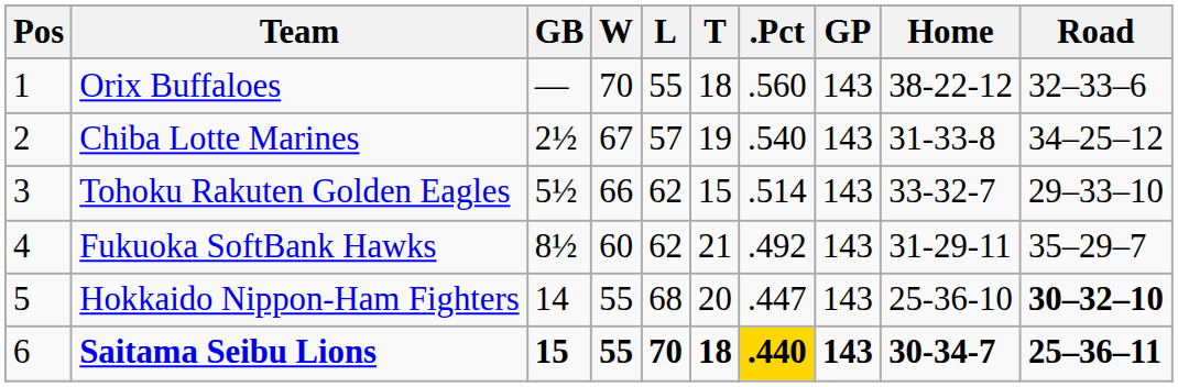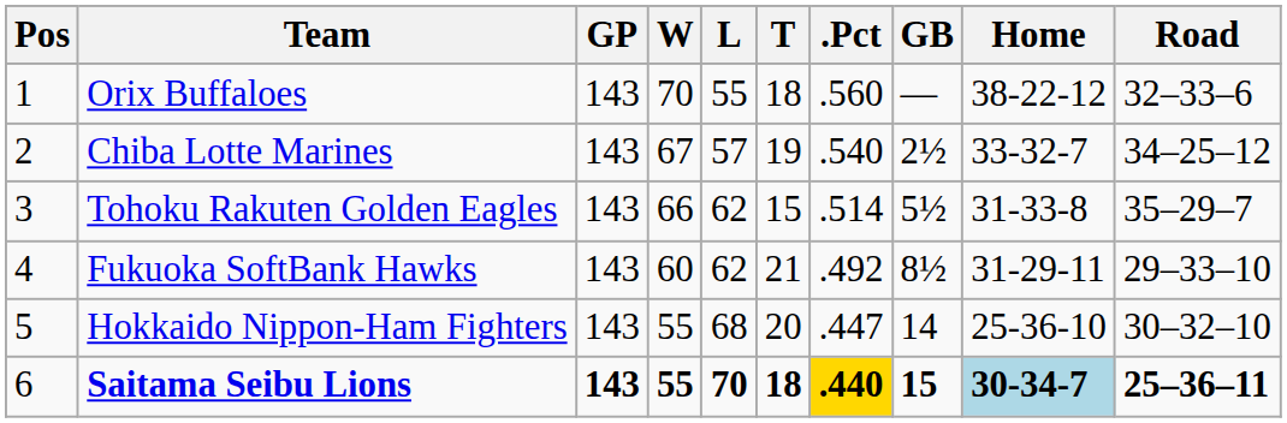columns swapped: GP <-> GB
Chiba Lotte Marines | Home: 31-33-8 -> 33-32-7
Tohoku Rakuten Golden Eagles | Home: 33-32-7 -> 31-33-8
Tohoku Rakuten Golden Eagles | Road: 29–33–10 -> 35–29–7
Fukuoka SoftBank Hawks | Road: 35–29–7 -> 29–33–10
Hokkaido Nippon-Ham Fighters | Road: bold -> normal
Saitama Seibu Lions | Home: no background -> lightblue background
